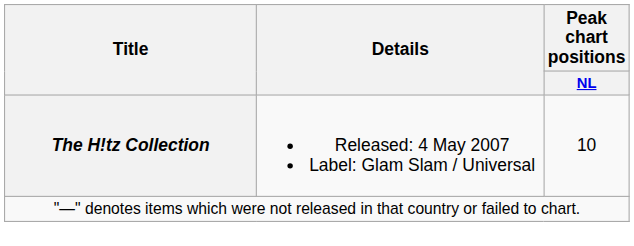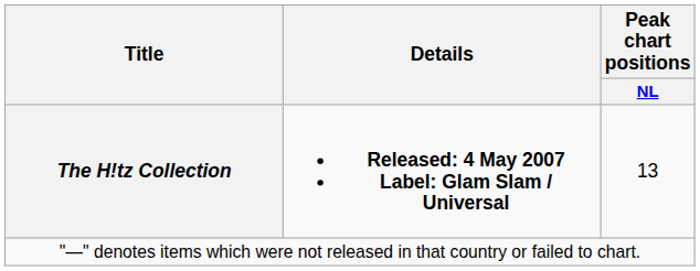The H!tz Collection | Details: normal -> bold
The H!tz Collection | Peak chart positions / NL: 10 -> 13
